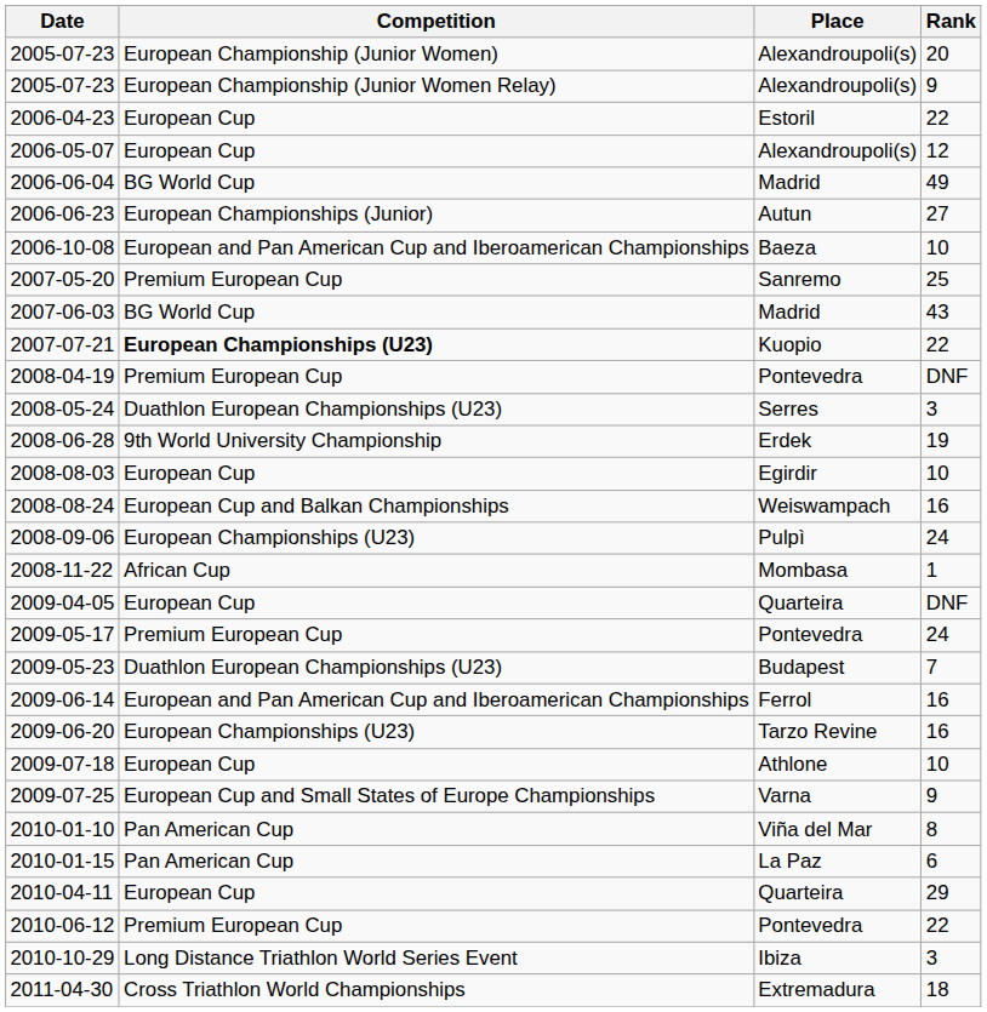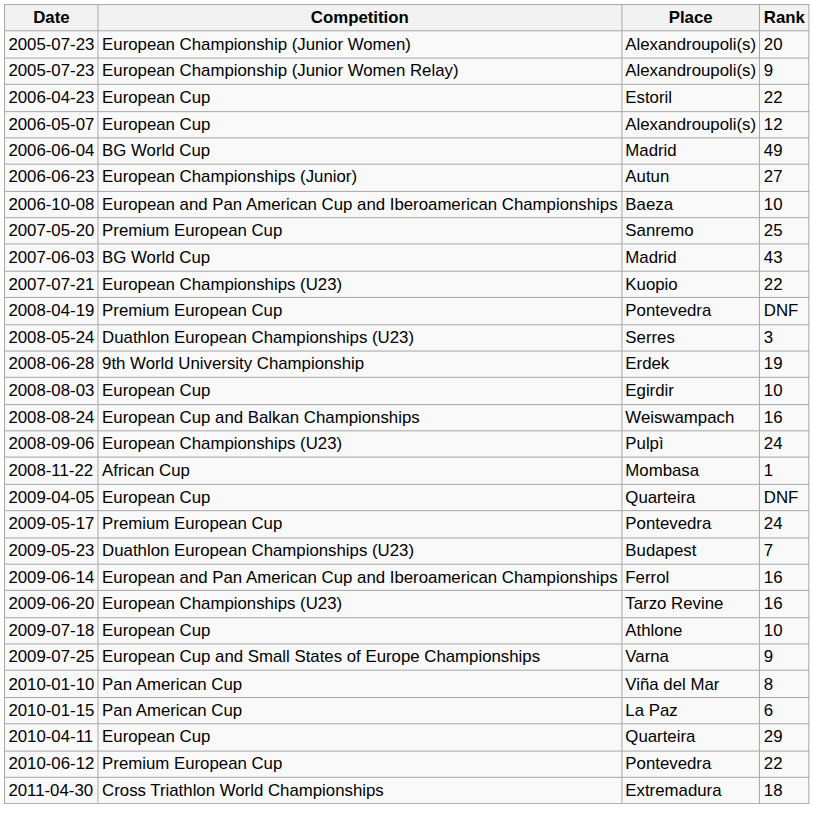2007-07-21 | Competition: bold -> normal
- row: 2010-10-29 | Long Distance Triathlon World Series Event | Ibiza | 3
